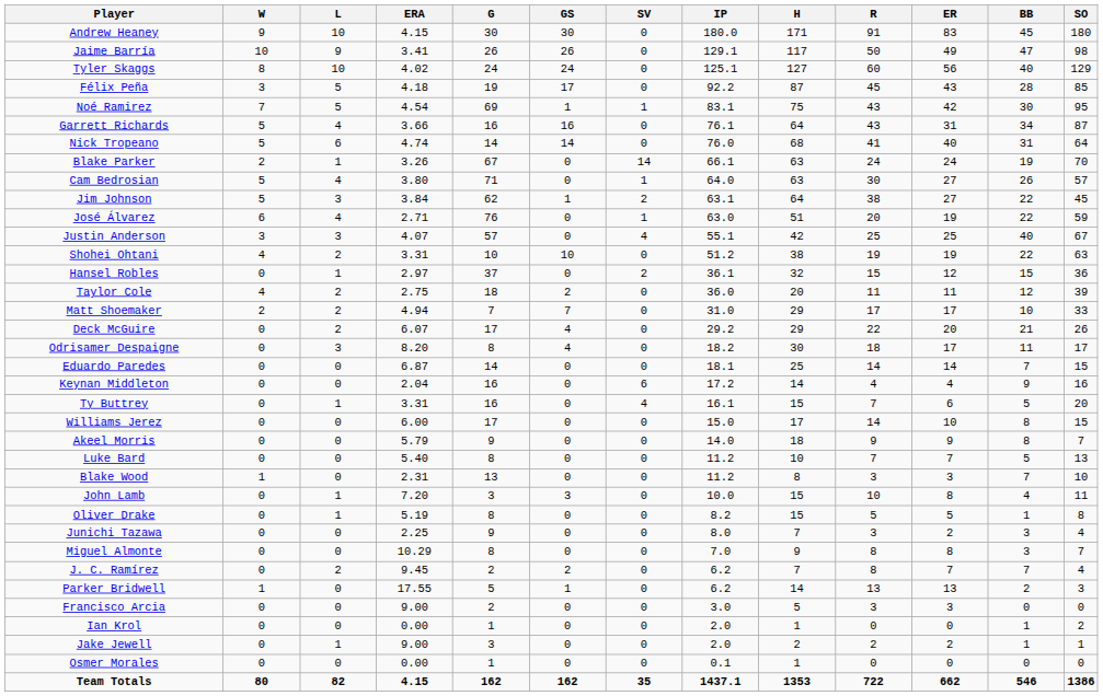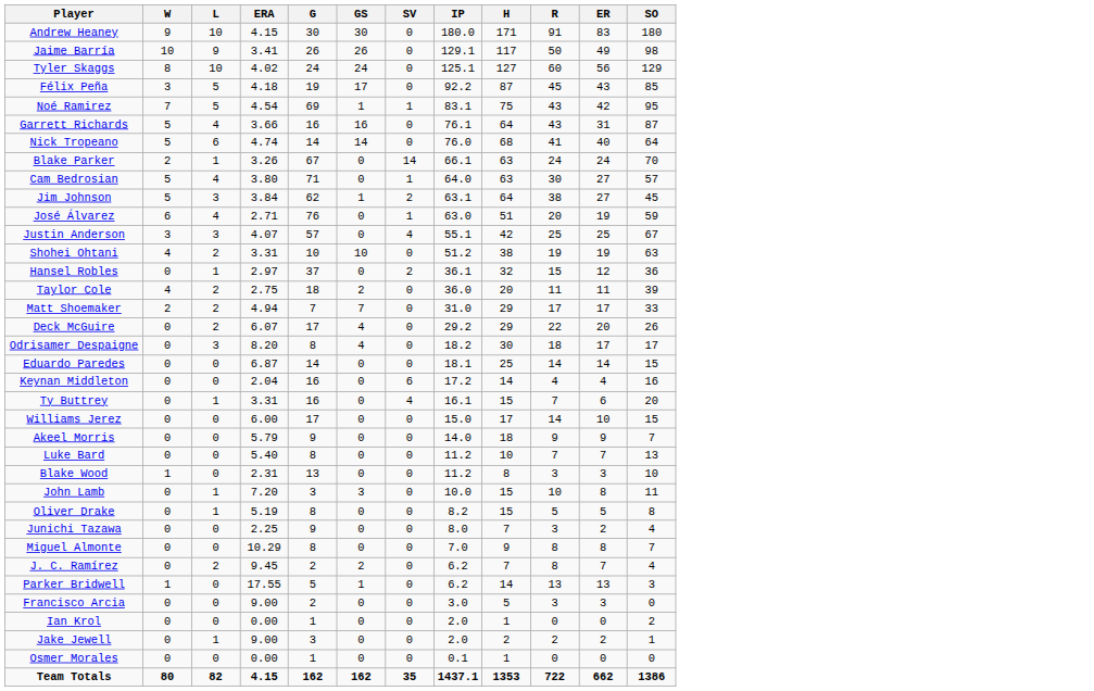- column: BB | 45 | 47 | 40 | 28 | 30 | 34 | 31 | 19 | 26 | 22 | 22 | 40 | 22 | 15 | 12 | 10 | 21 | 11 | 7 | 9 | 5 | 8 | 8 | 5 | 7 | 4 | 1 | 3 | 3 | 7 | 2 | 0 | 1 | 1 | 0 | 546
